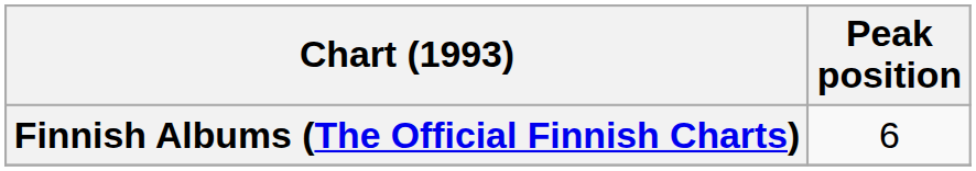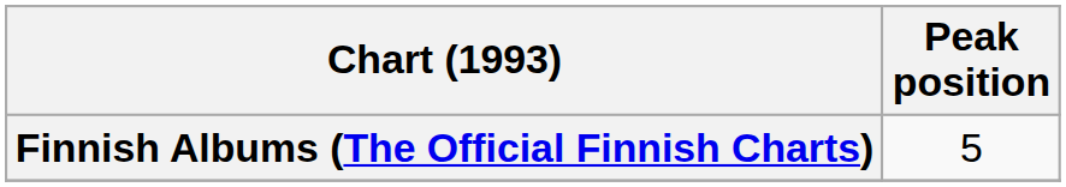Finnish Albums (The Official Finnish Charts) | Peak position: 6 -> 5
